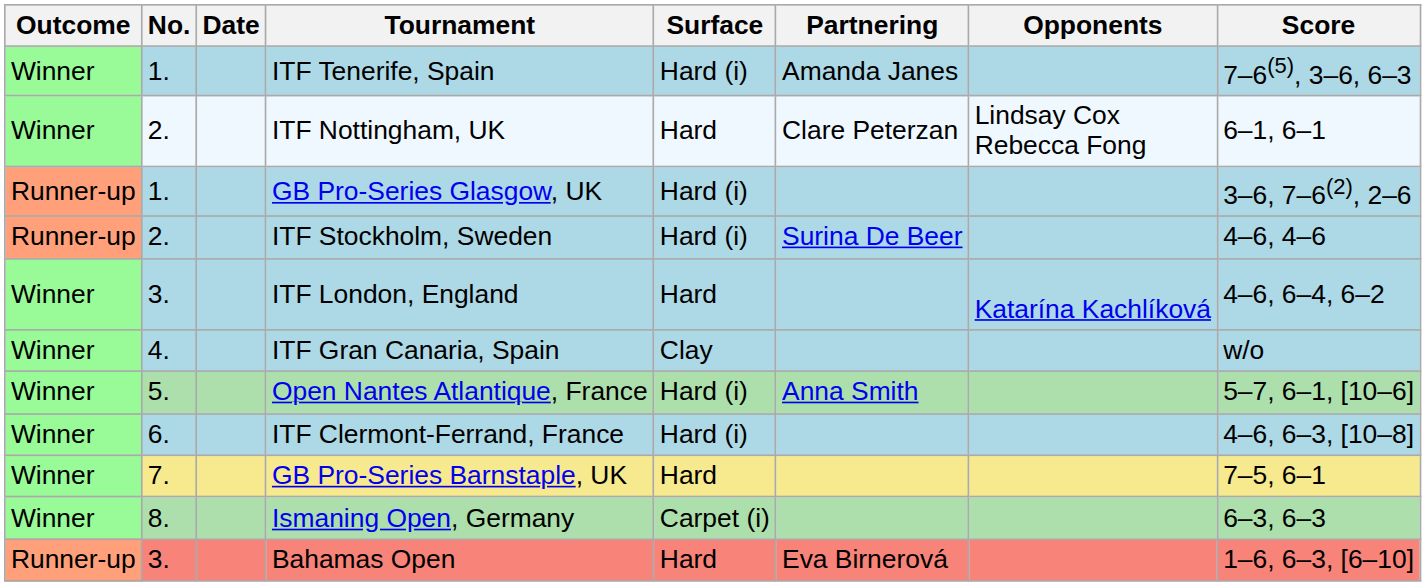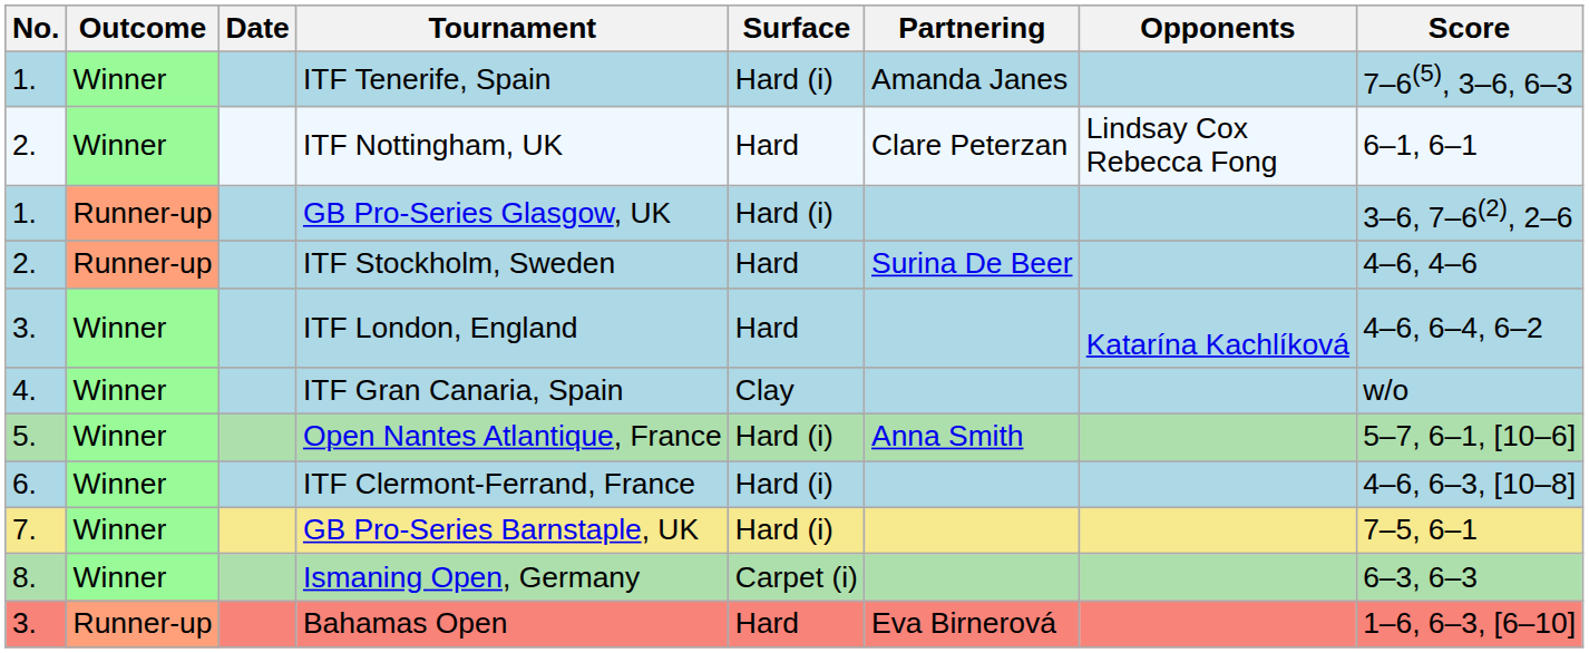columns swapped: Outcome <-> No.
ITF Stockholm, Sweden | Surface: Hard (i) -> Hard
GB Pro-Series Barnstaple, UK | Surface: Hard -> Hard (i)
